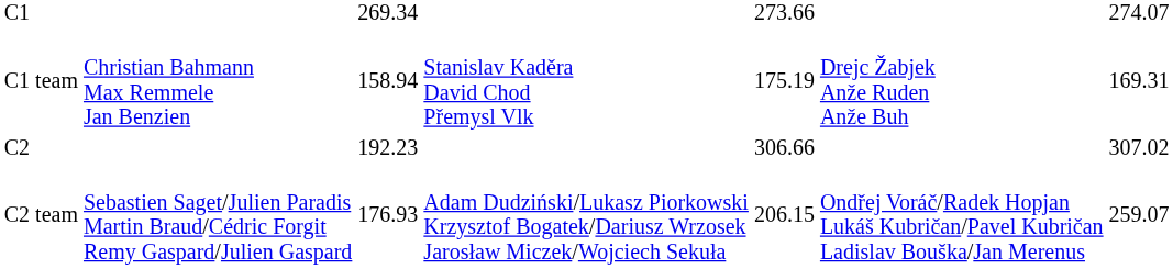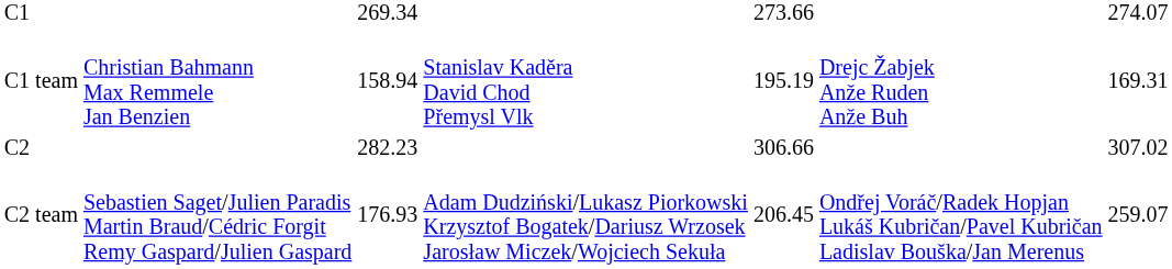C1 team | column 5: 175.19 -> 195.19
C2 | column 3: 192.23 -> 282.23
C2 team | column 5: 206.15 -> 206.45
